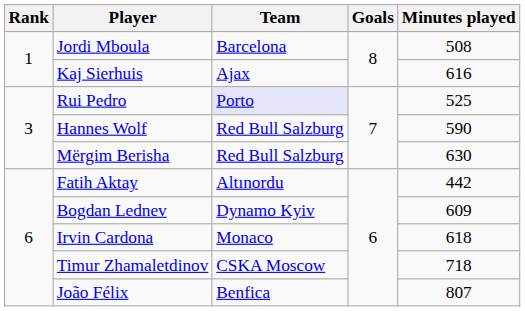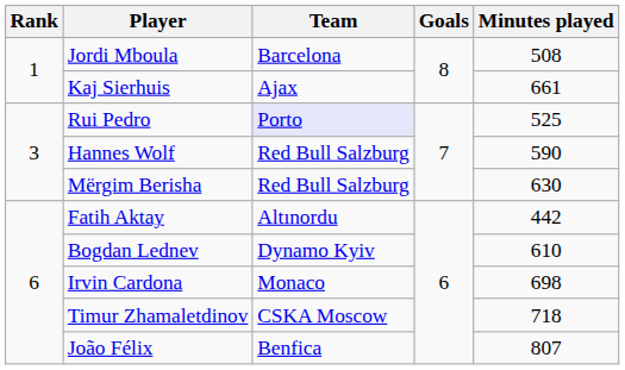Kaj Sierhuis | Minutes played: 616 -> 661
Bogdan Lednev | Minutes played: 609 -> 610
Irvin Cardona | Minutes played: 618 -> 698
